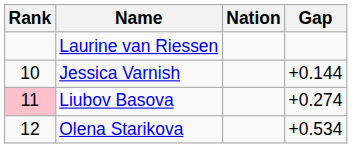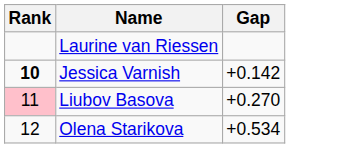- column: Nation
Jessica Varnish | Rank: normal -> bold
Jessica Varnish | Gap: +0.144 -> +0.142
Liubov Basova | Gap: +0.274 -> +0.270
